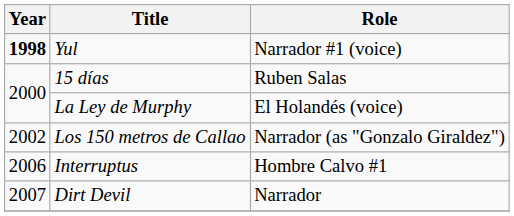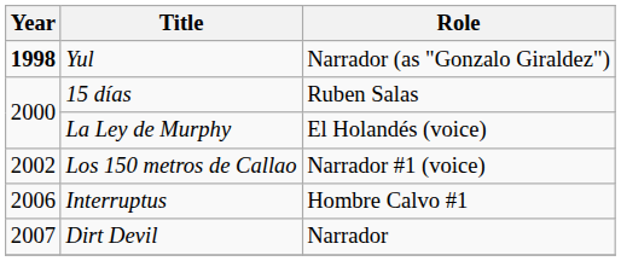Yul | Role: Narrador #1 (voice) -> Narrador (as "Gonzalo Giraldez")
Los 150 metros de Callao | Role: Narrador (as "Gonzalo Giraldez") -> Narrador #1 (voice)
